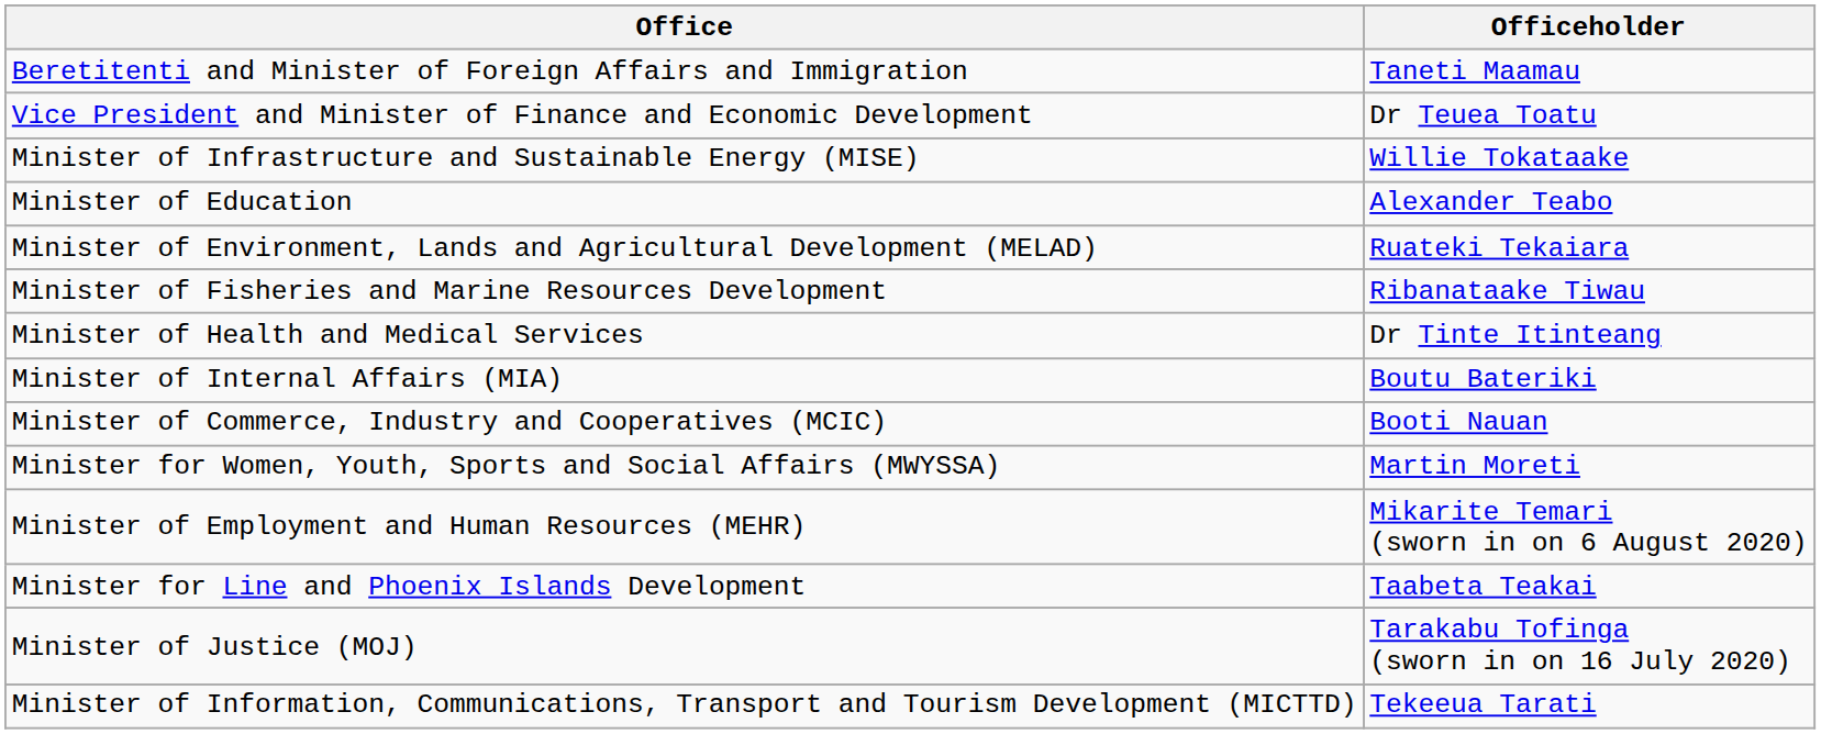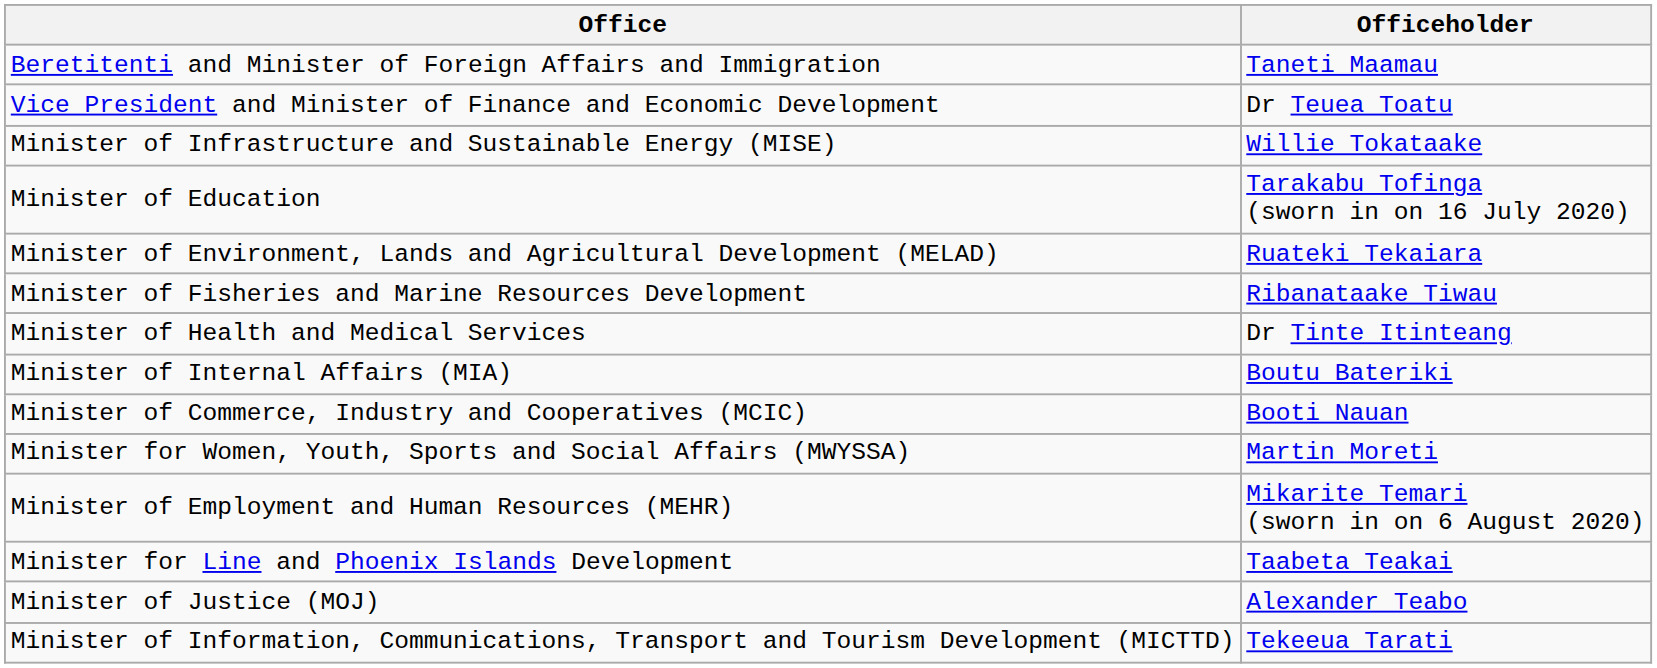Minister of Education | Officeholder: Alexander Teabo -> Tarakabu Tofinga (sworn in on 16 July 2020)
Minister of Justice (MOJ) | Officeholder: Tarakabu Tofinga (sworn in on 16 July 2020) -> Alexander Teabo
